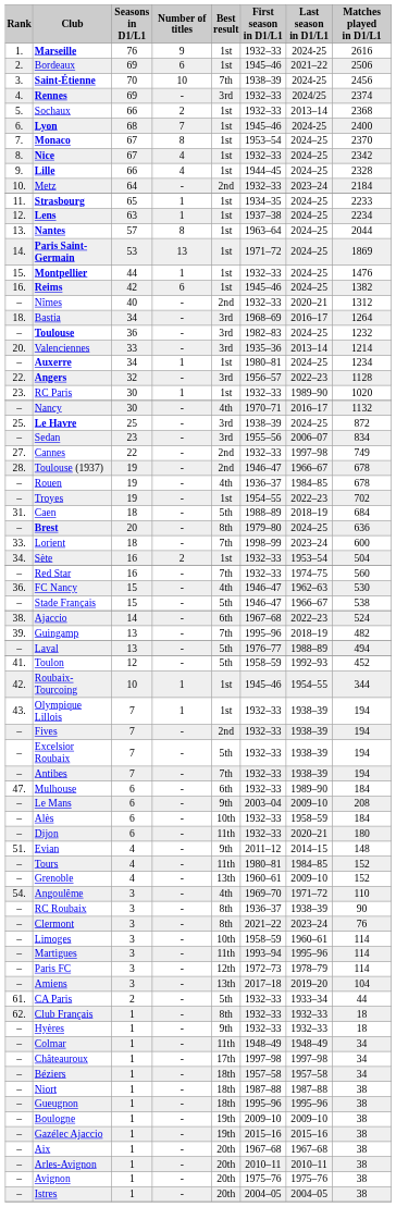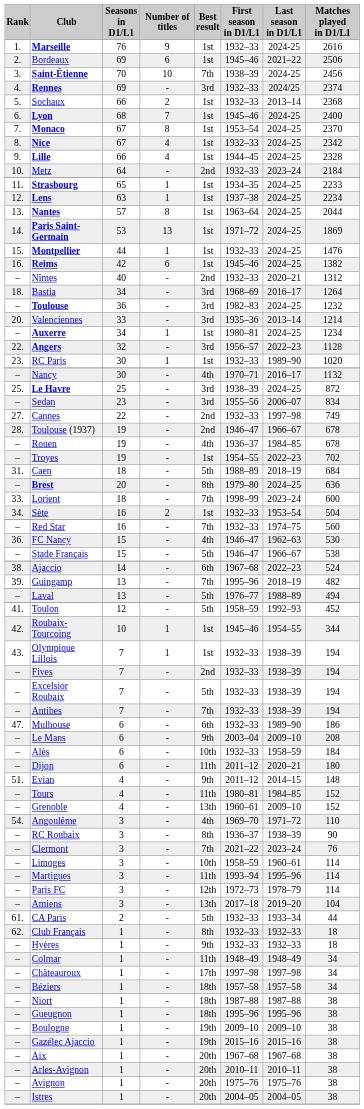Mulhouse | Matches played in D1/L1: 184 -> 186
Dijon | First season in D1/L1: 1932–33 -> 2011–12
Clermont | Best result: 8th -> 7th
